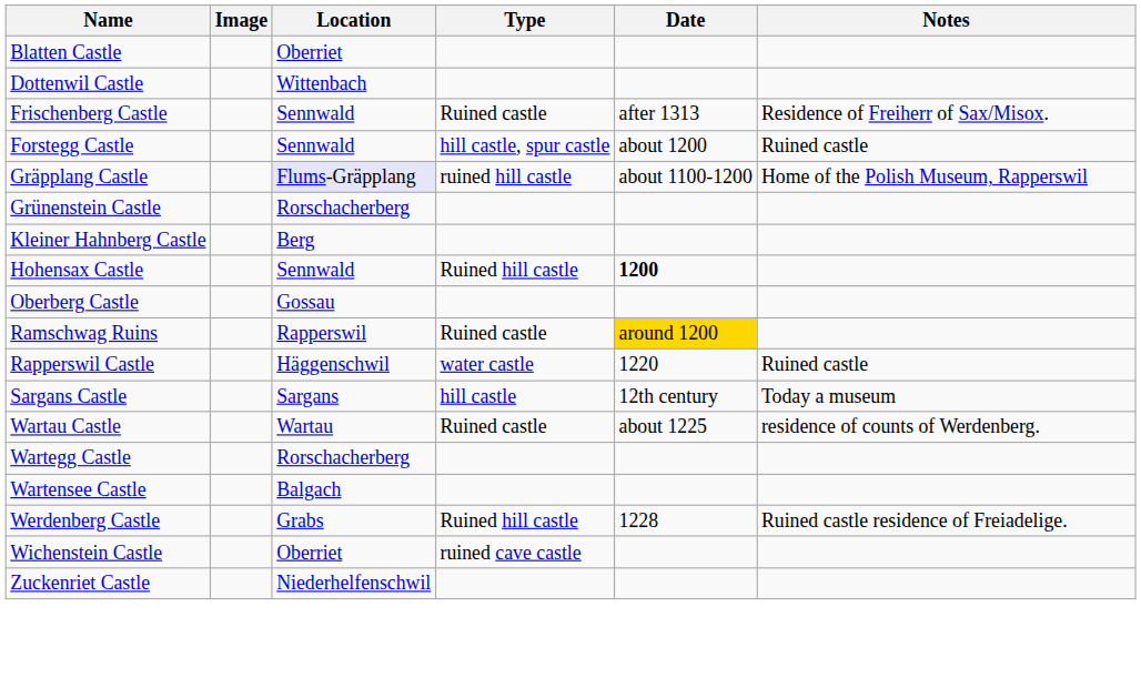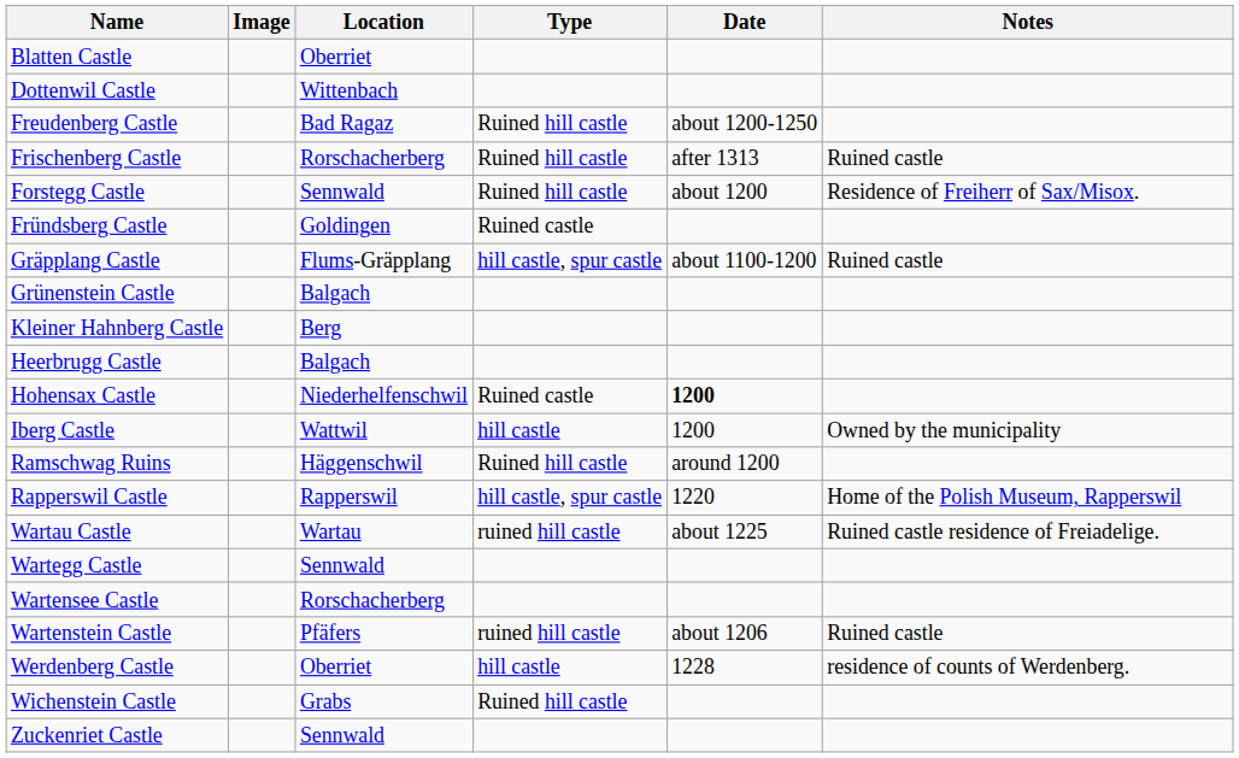+ row: Freudenberg Castle | Bad Ragaz | Ruined hill castle | about 1200-1250
Frischenberg Castle | Location: Sennwald -> Rorschacherberg
Frischenberg Castle | Type: Ruined castle -> Ruined hill castle
Frischenberg Castle | Notes: Residence of Freiherr of Sax/Misox. -> Ruined castle
Forstegg Castle | Type: hill castle, spur castle -> Ruined hill castle
Forstegg Castle | Notes: Ruined castle -> Residence of Freiherr of Sax/Misox.
+ row: Fründsberg Castle | Goldingen | Ruined castle
Gräpplang Castle | Location: lavender background -> no background
Gräpplang Castle | Type: ruined hill castle -> hill castle, spur castle
Gräpplang Castle | Notes: Home of the Polish Museum, Rapperswil -> Ruined castle
Grünenstein Castle | Location: Rorschacherberg -> Balgach
+ row: Heerbrugg Castle | Balgach
Hohensax Castle | Location: Sennwald -> Niederhelfenschwil
Hohensax Castle | Type: Ruined hill castle -> Ruined castle
+ row: Iberg Castle | Wattwil | hill castle | 1200 | Owned by the municipality
- row: Oberberg Castle | Gossau
Ramschwag Ruins | Location: Rapperswil -> Häggenschwil
Ramschwag Ruins | Type: Ruined castle -> Ruined hill castle
Ramschwag Ruins | Date: gold background -> no background
Rapperswil Castle | Location: Häggenschwil -> Rapperswil
Rapperswil Castle | Type: water castle -> hill castle, spur castle
Rapperswil Castle | Notes: Ruined castle -> Home of the Polish Museum, Rapperswil
- row: Sargans Castle | Sargans | hill castle | 12th century | Today a museum
Wartau Castle | Type: Ruined castle -> ruined hill castle
Wartau Castle | Notes: residence of counts of Werdenberg. -> Ruined castle residence of Freiadelige.
Wartegg Castle | Location: Rorschacherberg -> Sennwald
Wartensee Castle | Location: Balgach -> Rorschacherberg
+ row: Wartenstein Castle | Pfäfers | ruined hill castle | about 1206 | Ruined castle
Werdenberg Castle | Location: Grabs -> Oberriet
Werdenberg Castle | Type: Ruined hill castle -> hill castle
Werdenberg Castle | Notes: Ruined castle residence of Freiadelige. -> residence of counts of Werdenberg.
Wichenstein Castle | Location: Oberriet -> Grabs
Wichenstein Castle | Type: ruined cave castle -> Ruined hill castle
Zuckenriet Castle | Location: Niederhelfenschwil -> Sennwald
